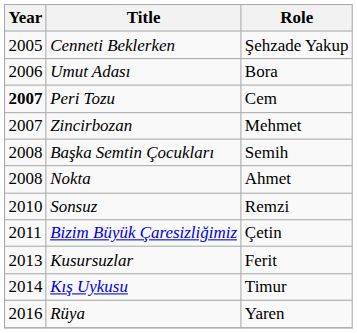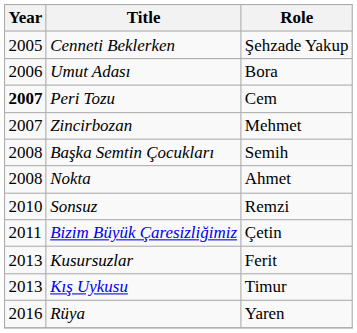Kış Uykusu | Year: 2014 -> 2013
